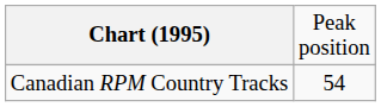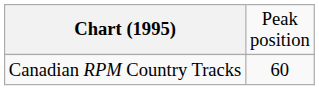Canadian RPM Country Tracks | column 2: 54 -> 60
